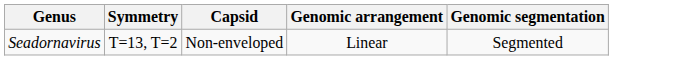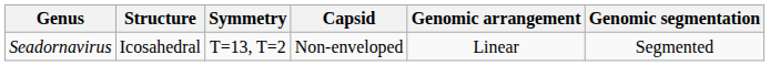+ column: Structure | Icosahedral
